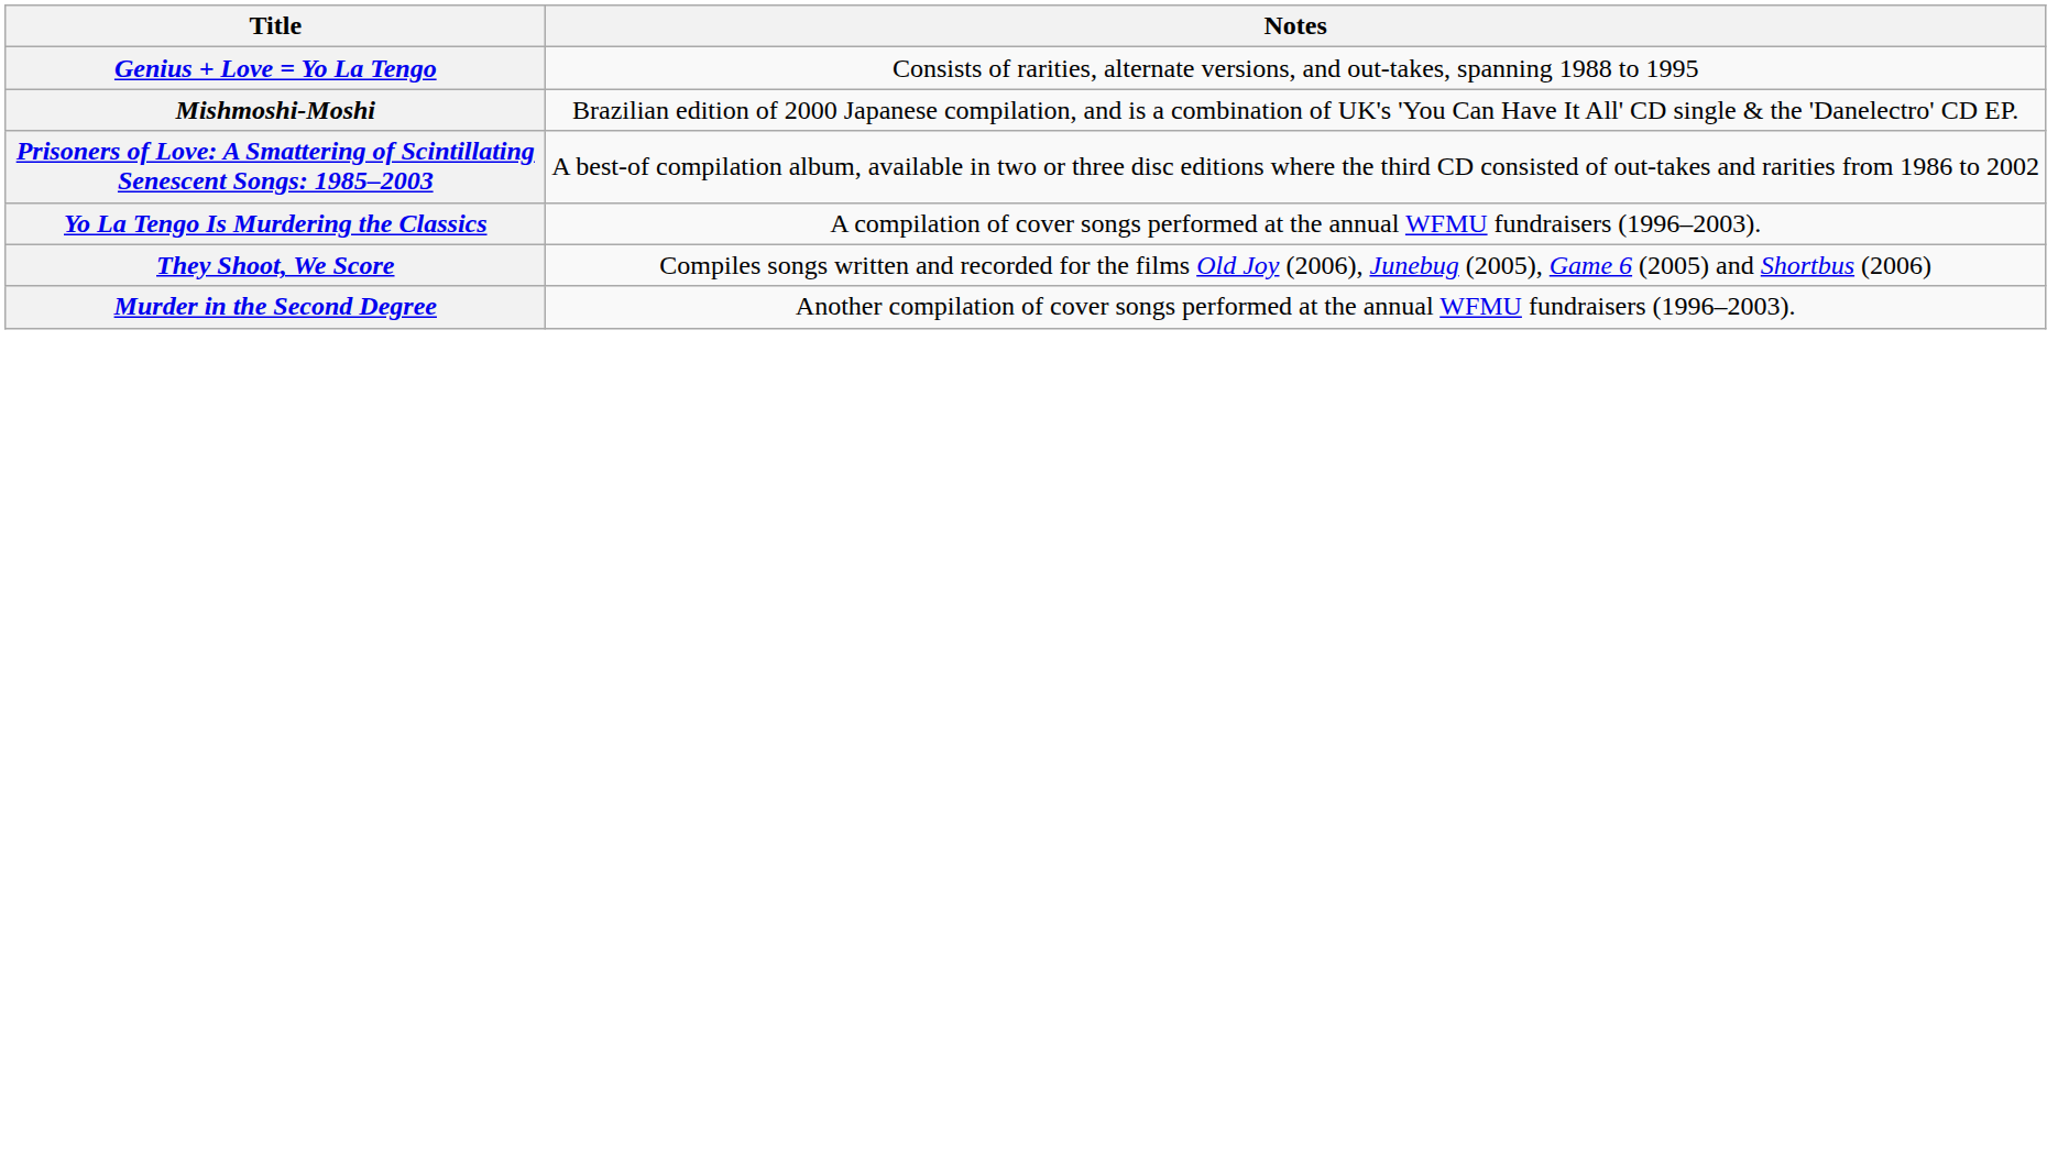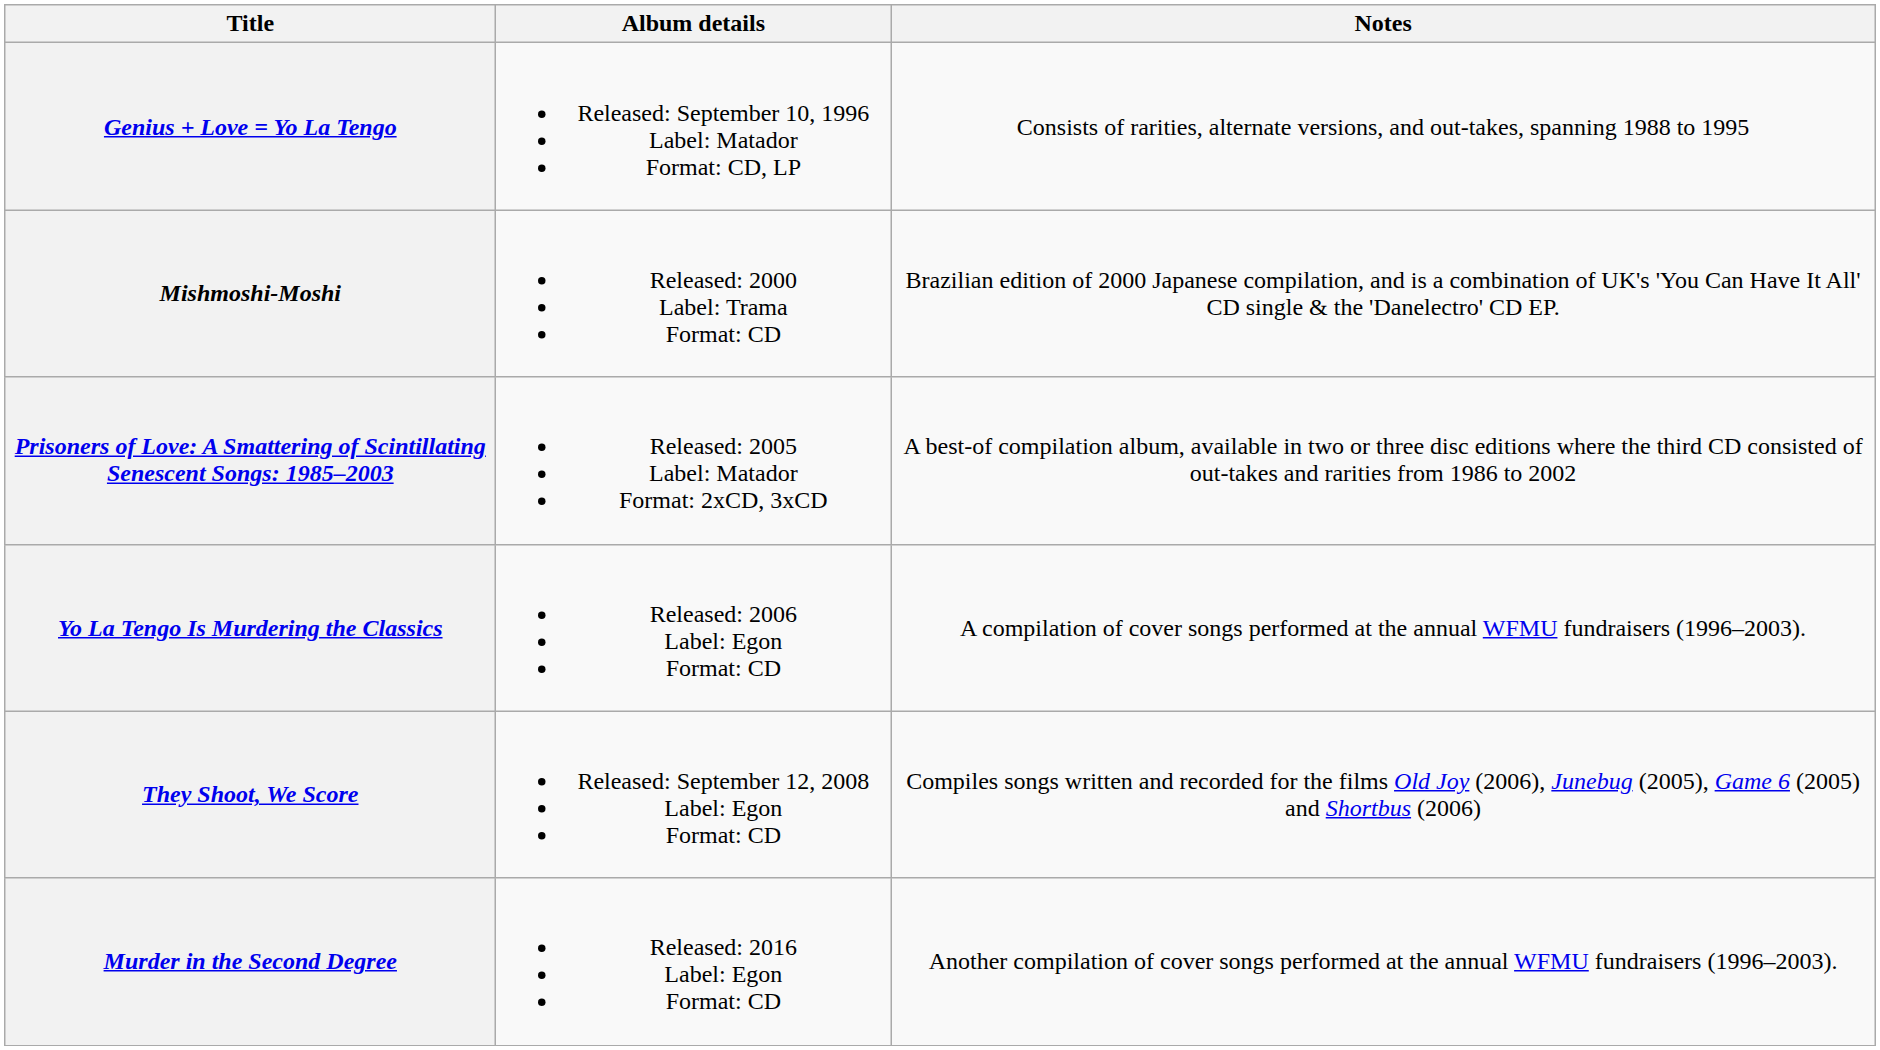+ column: Album details | Released: September 10, 1996 Label: Matador Format: CD, LP | Released: 2000 Label: Trama Format: CD | Released: 2005 Label: Matador Format: 2xCD, 3xCD | Released: 2006 Label: Egon Format: CD | Released: September 12, 2008 Label: Egon Format: CD | Released: 2016 Label: Egon Format: CD
